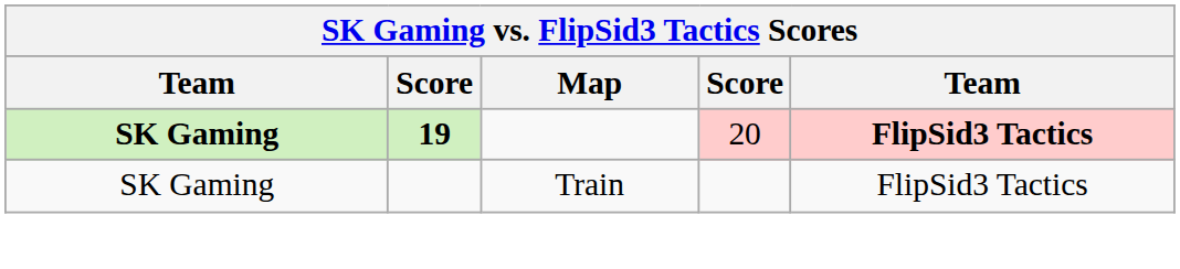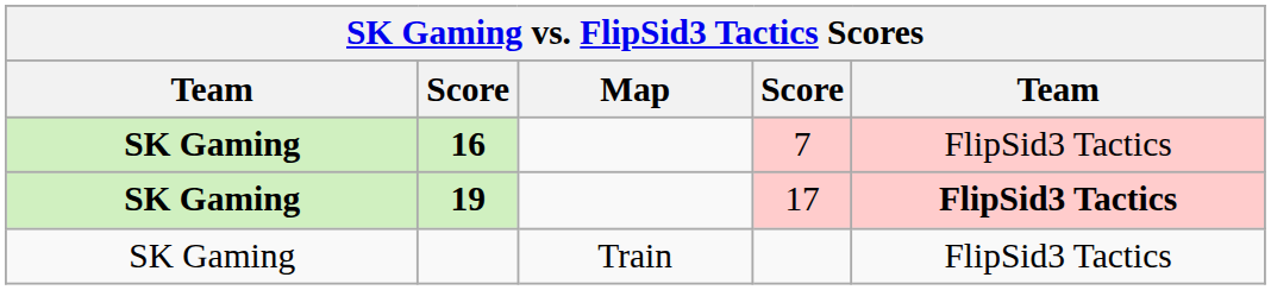+ row: SK Gaming | 16 | 7 | FlipSid3 Tactics
19 | column 4: 20 -> 17
